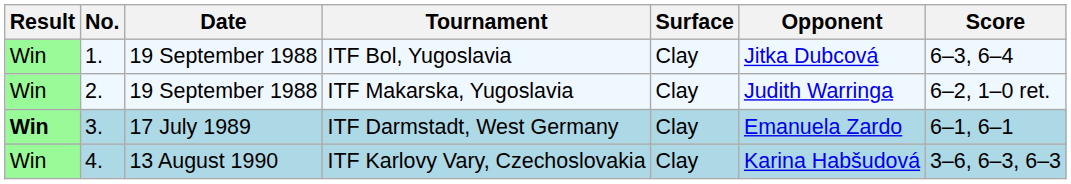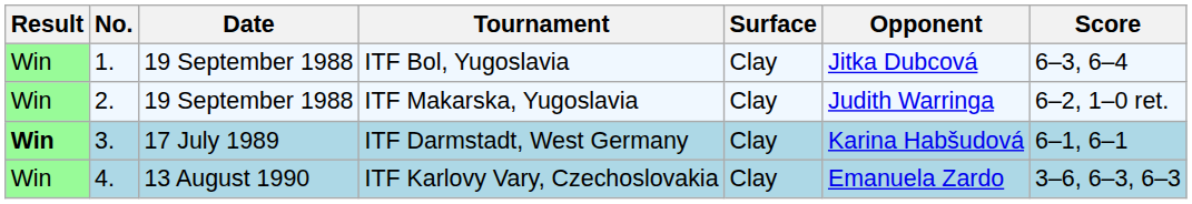ITF Darmstadt, West Germany | Opponent: Emanuela Zardo -> Karina Habšudová
ITF Karlovy Vary, Czechoslovakia | Opponent: Karina Habšudová -> Emanuela Zardo
